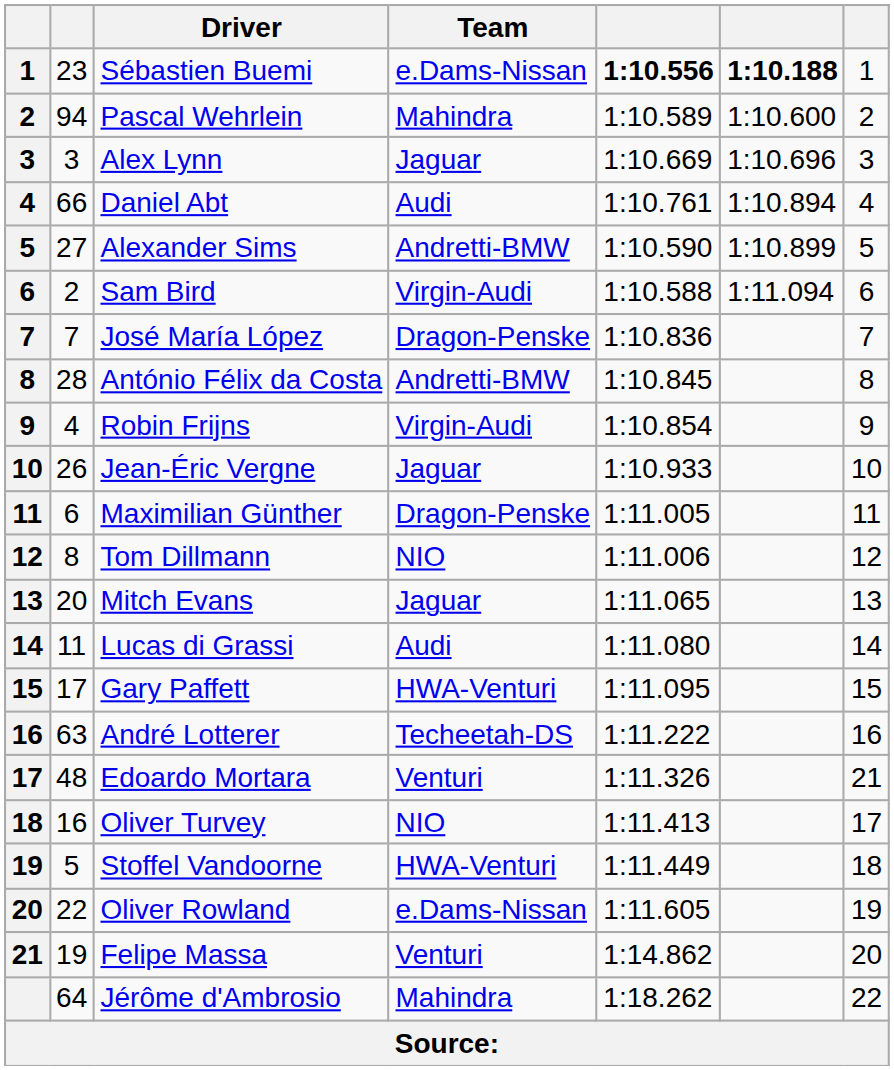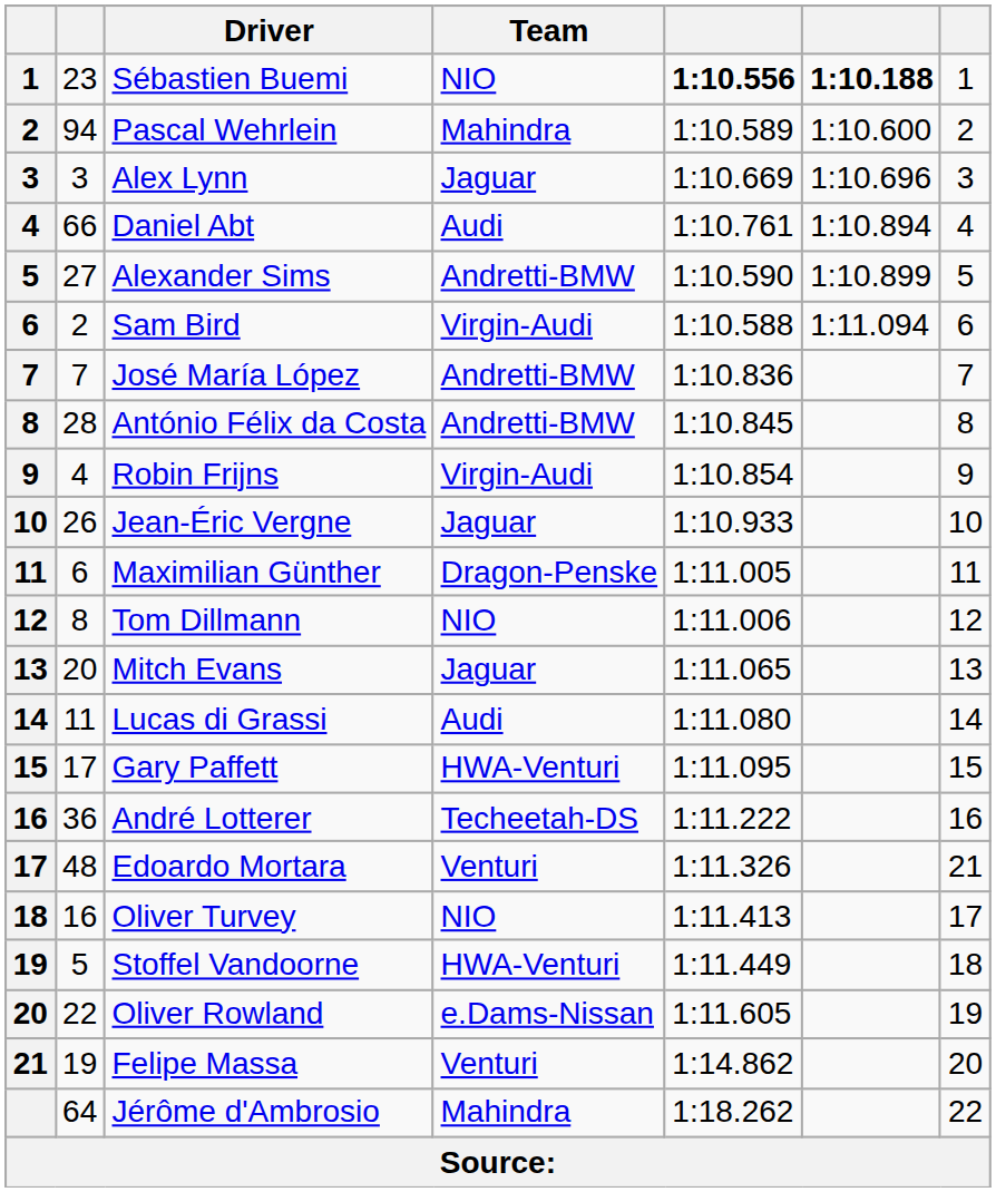Sébastien Buemi | Team: e.Dams-Nissan -> NIO
José María López | Team: Dragon-Penske -> Andretti-BMW
André Lotterer | column 2: 63 -> 36
